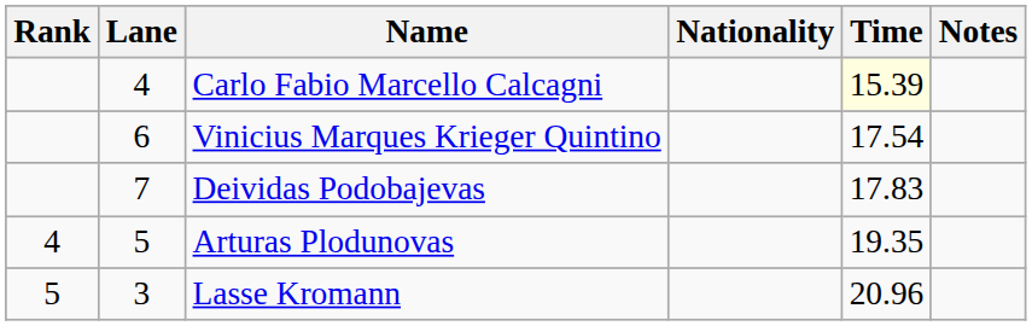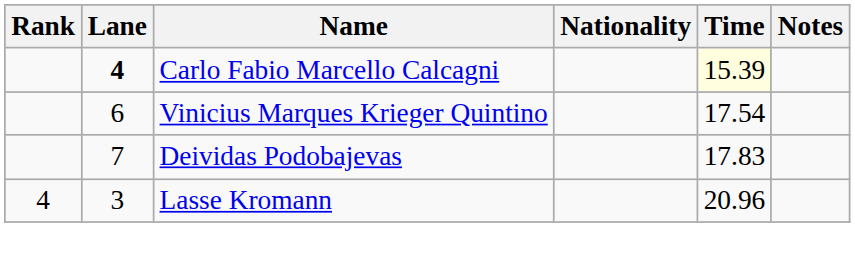Carlo Fabio Marcello Calcagni | Lane: normal -> bold
- row: 4 | 5 | Arturas Plodunovas | 19.35
Lasse Kromann | Rank: 5 -> 4
